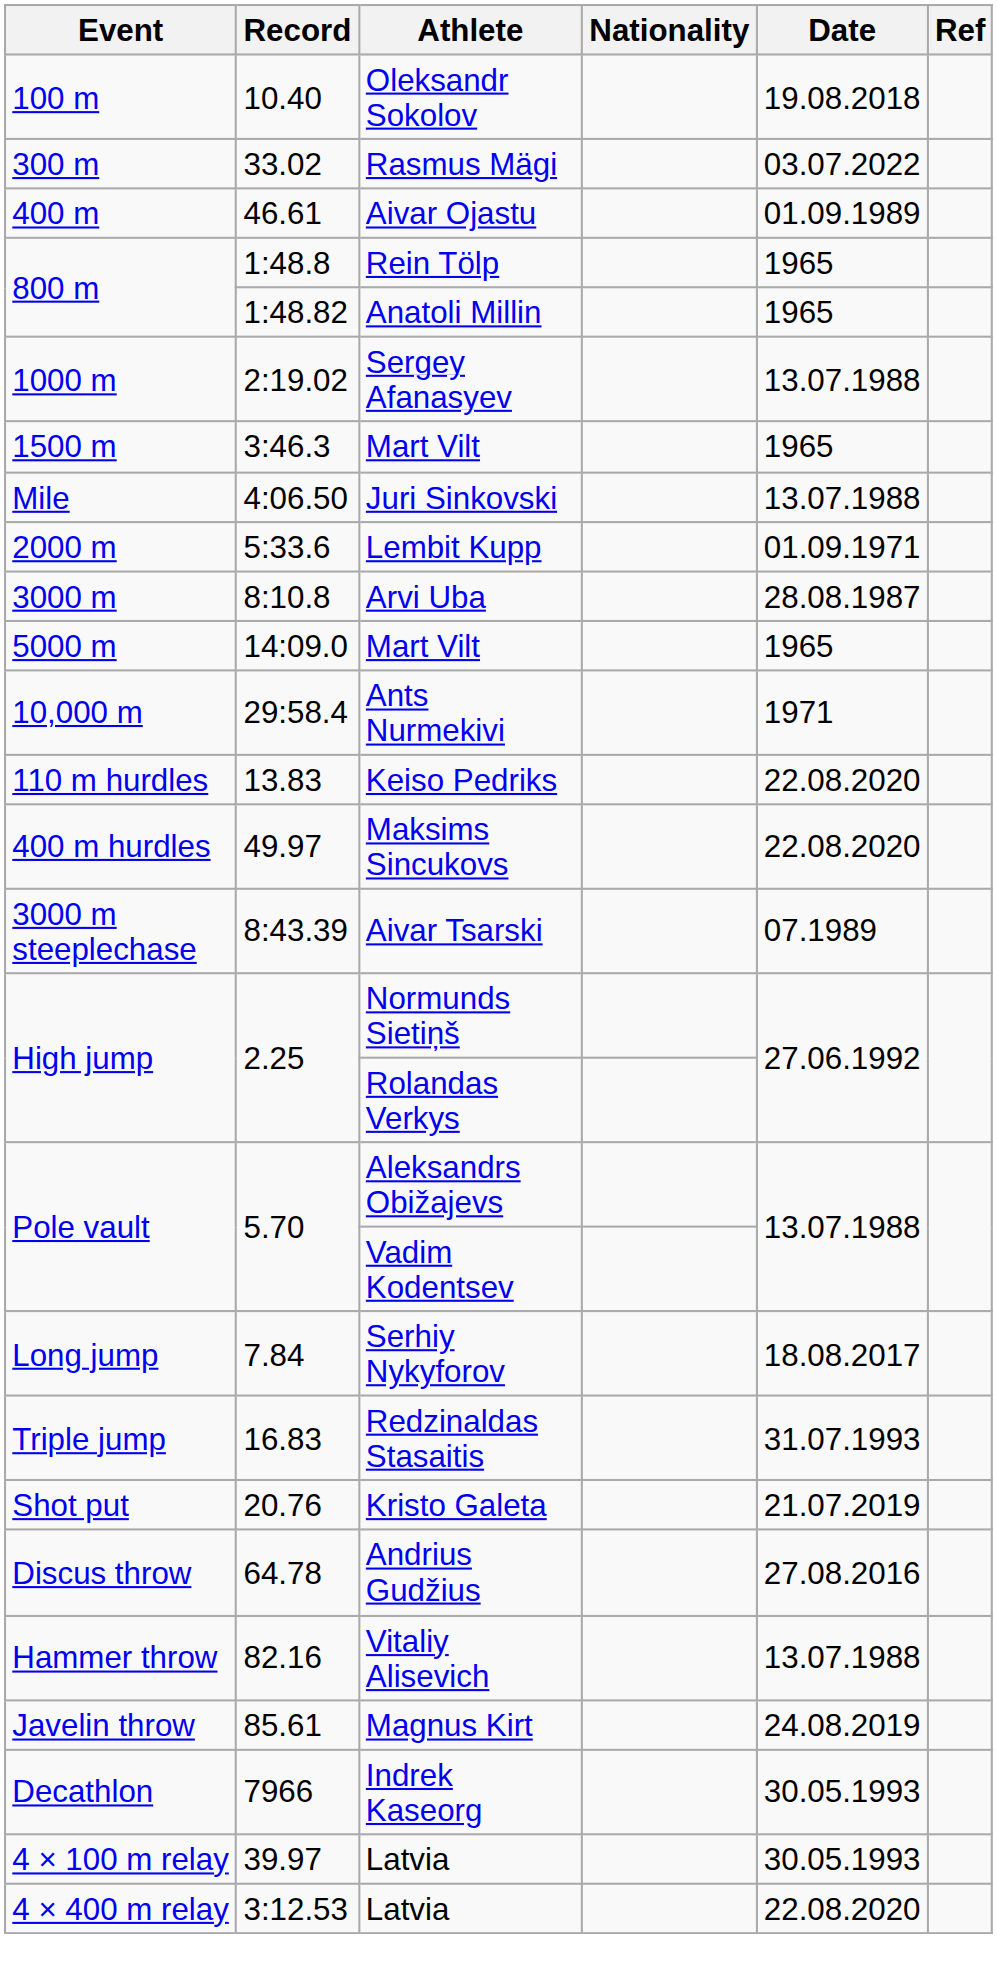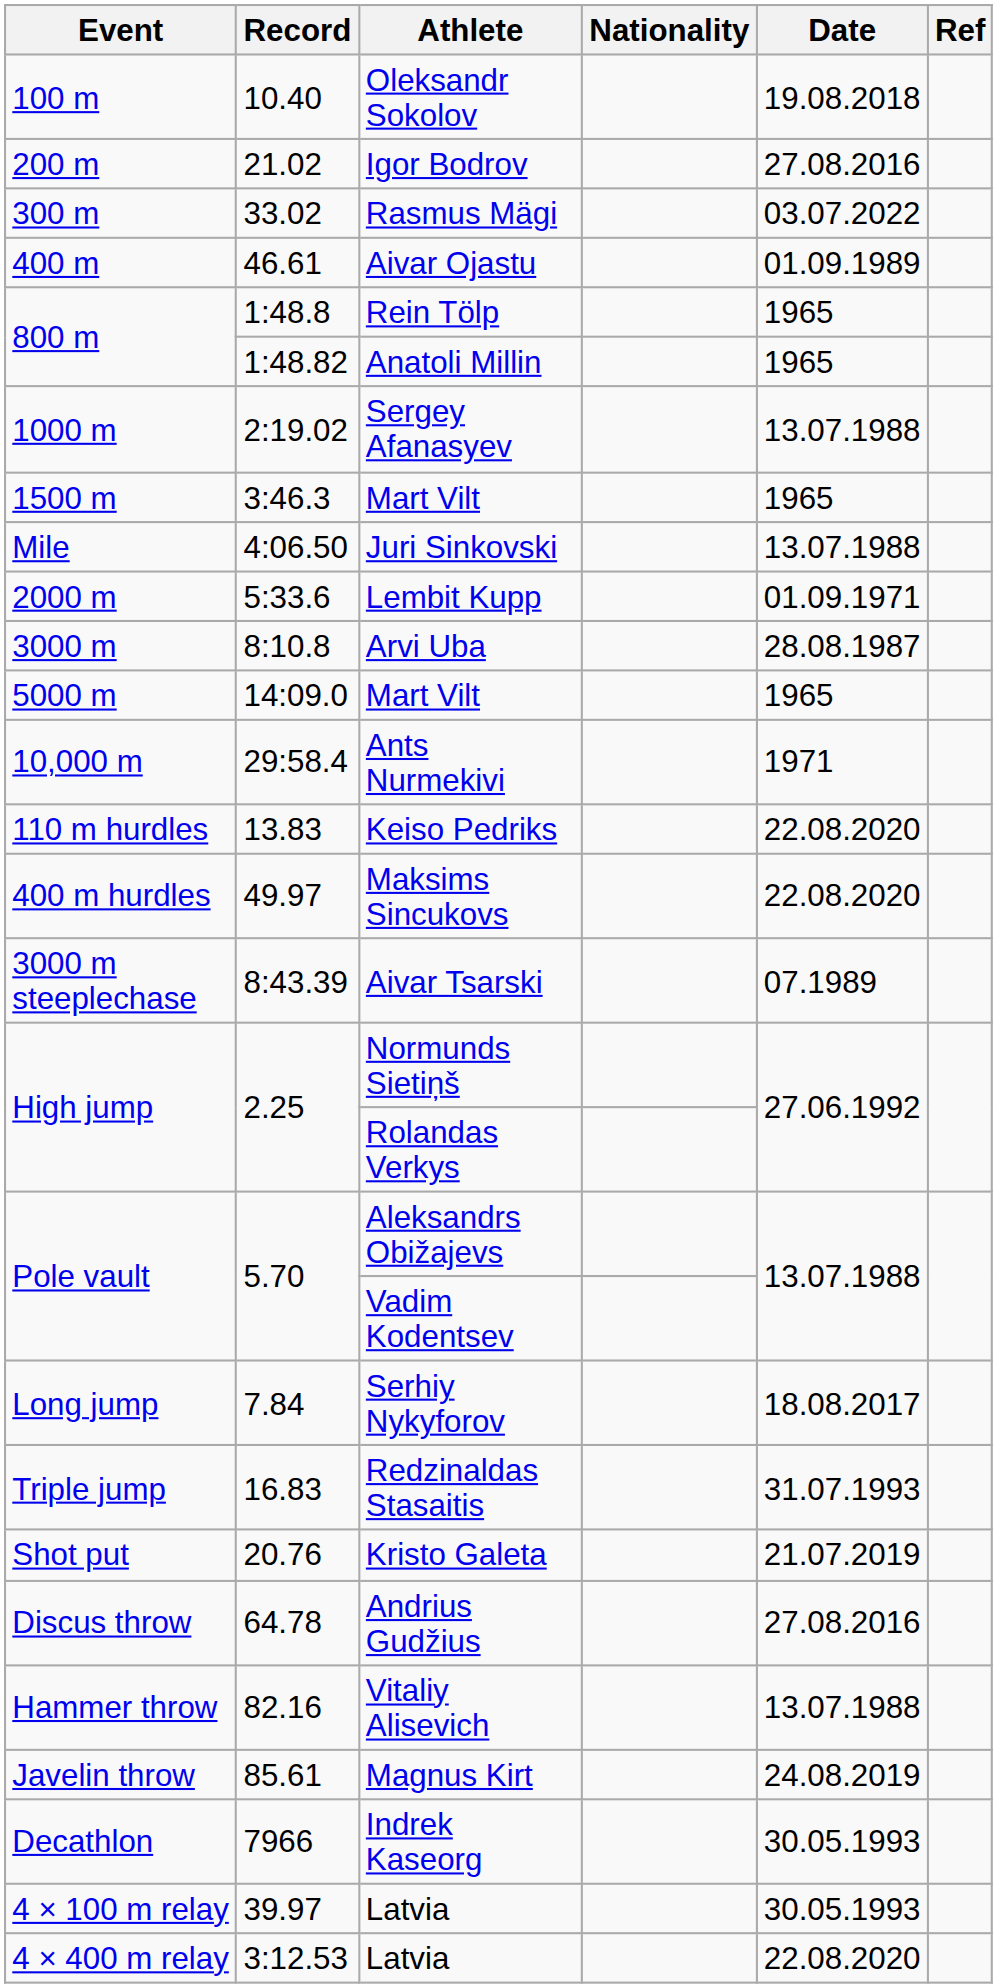+ row: 200 m | 21.02 | Igor Bodrov | 27.08.2016
